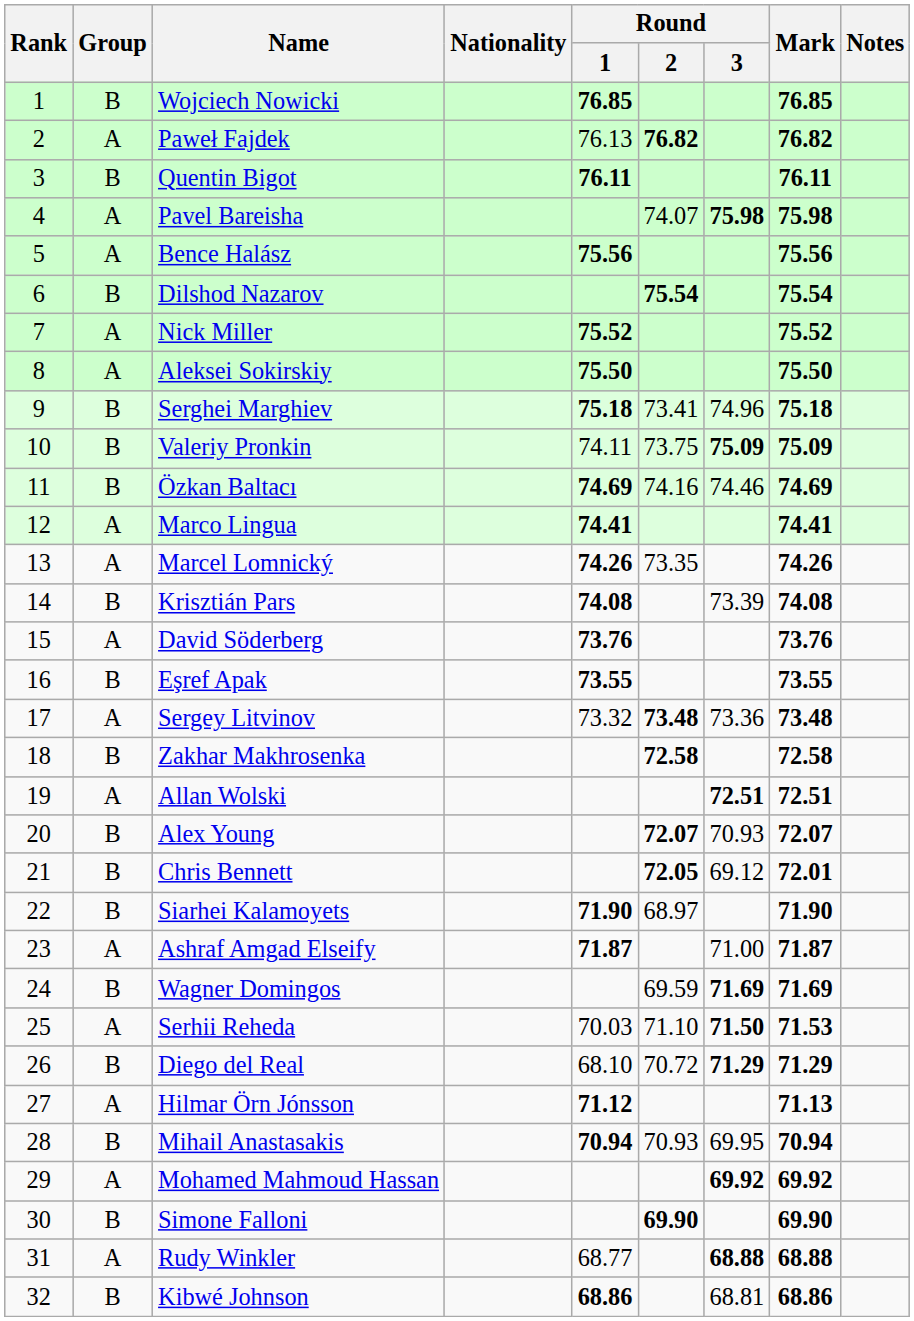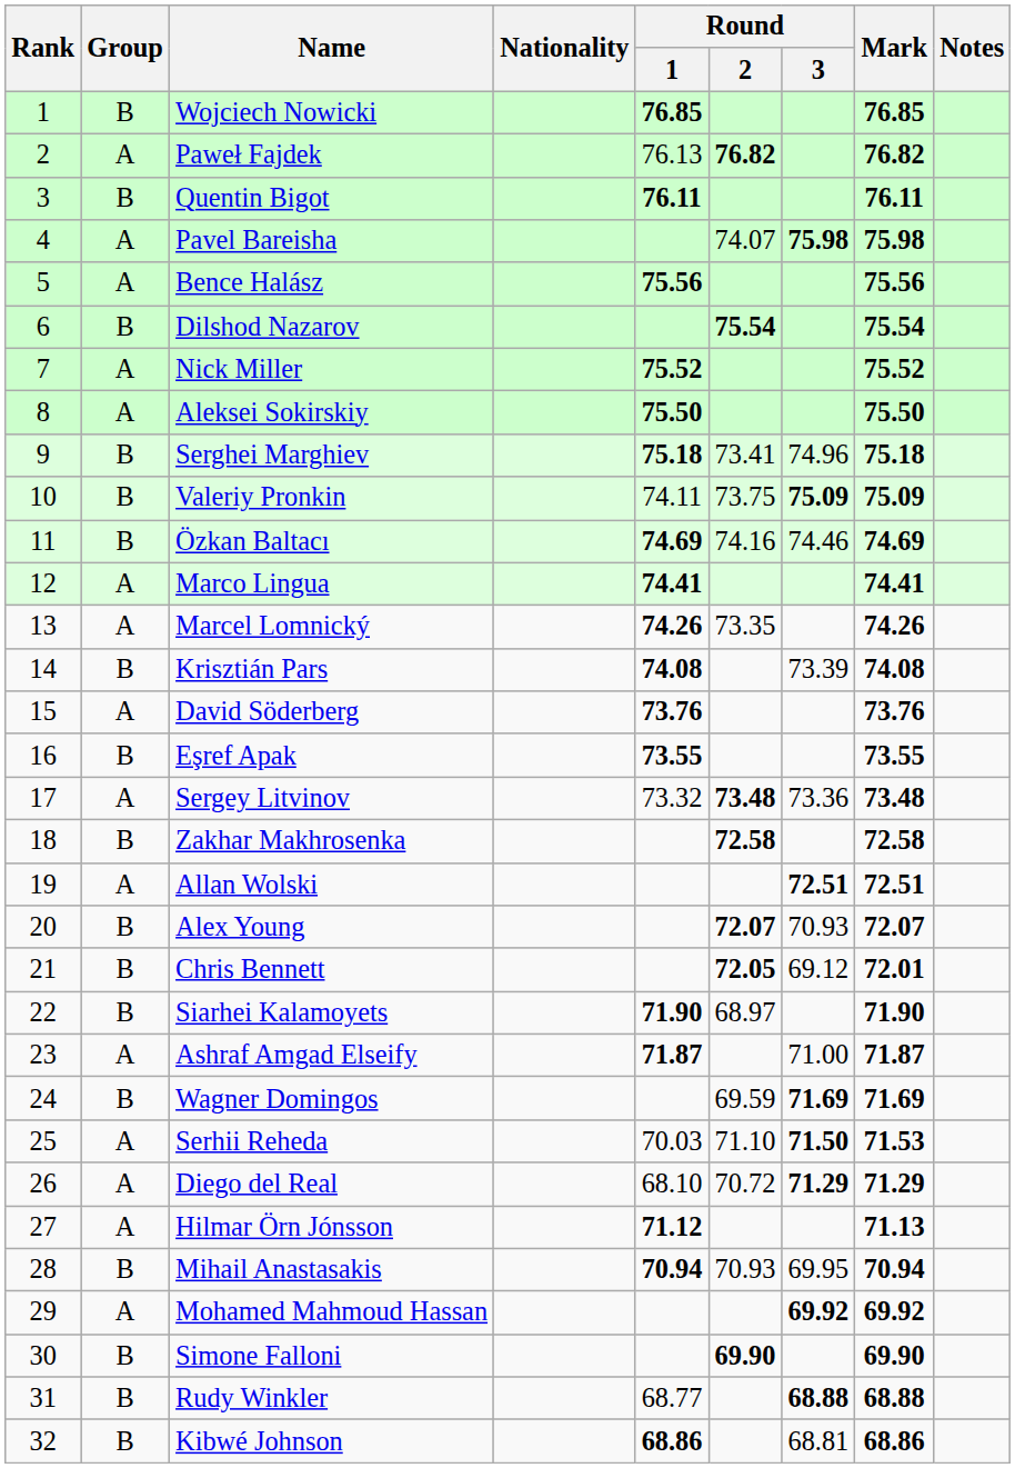Diego del Real | Group: B -> A
Rudy Winkler | Group: A -> B
